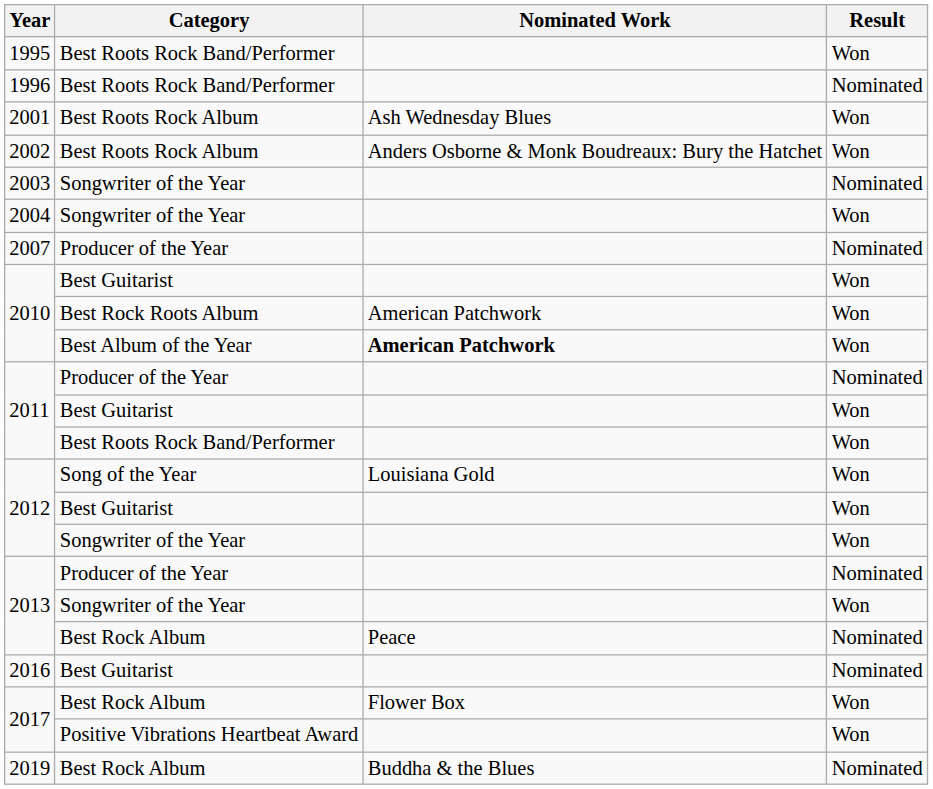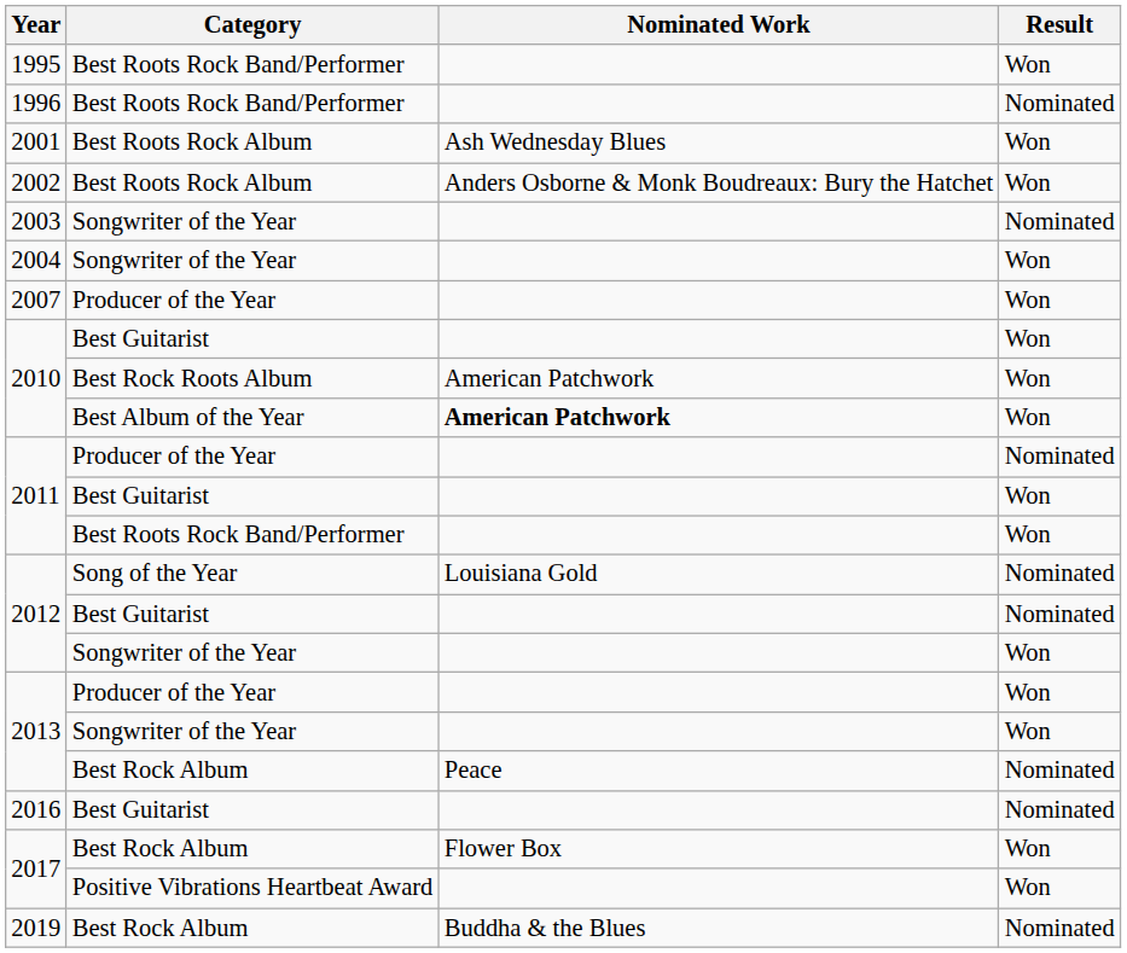2007 | Result: Nominated -> Won
2012 / Song of the Year | Result: Won -> Nominated
2012 / Best Guitarist | Result: Won -> Nominated
2013 / Producer of the Year | Result: Nominated -> Won
